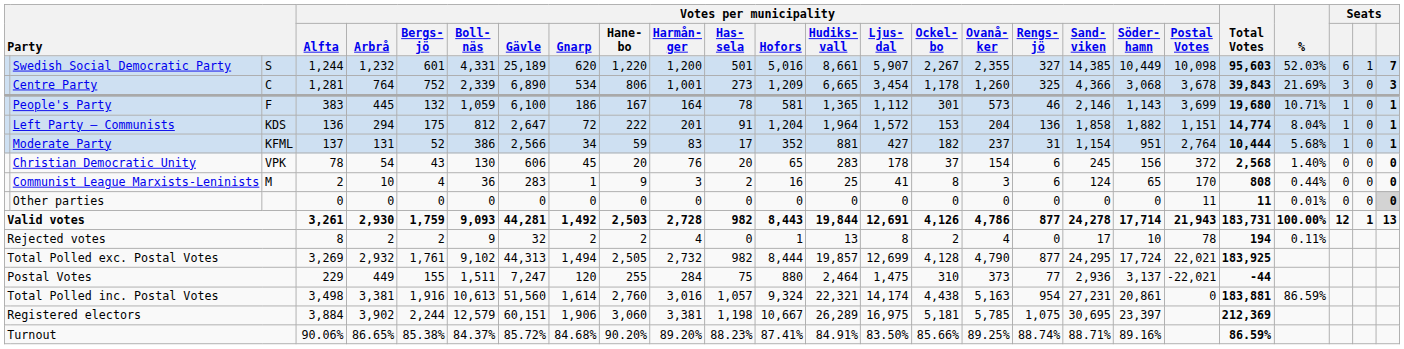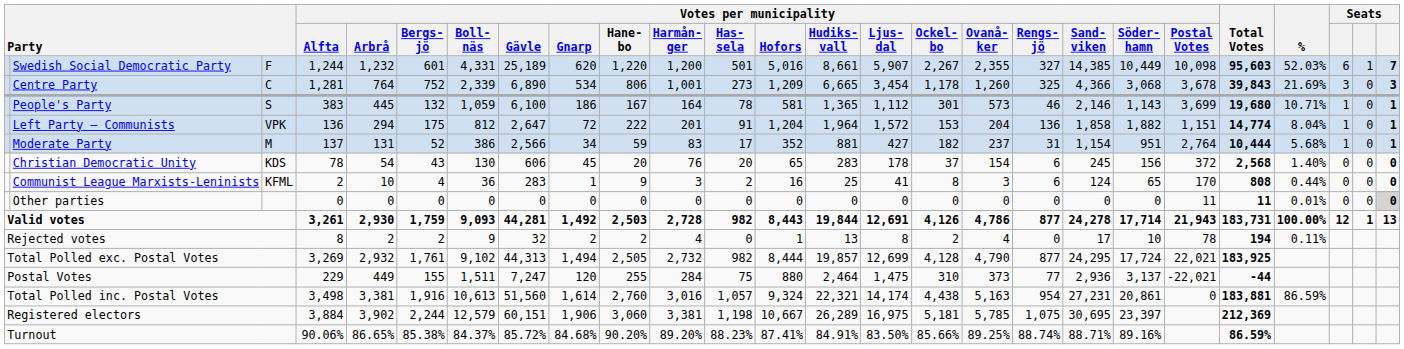Swedish Social Democratic Party | column 3: S -> F
People's Party | column 3: F -> S
Left Party – Communists | column 3: KDS -> VPK
Moderate Party | column 3: KFML -> M
Christian Democratic Unity | column 3: VPK -> KDS
Communist League Marxists-Leninists | column 3: M -> KFML
